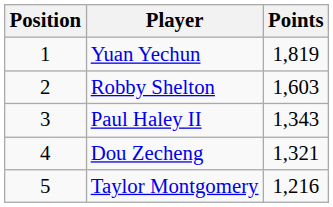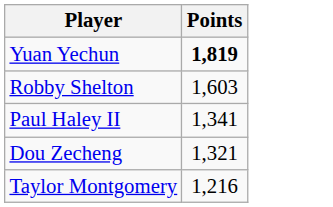- column: Position | 1 | 2 | 3 | 4 | 5
Yuan Yechun | Points: normal -> bold
Paul Haley II | Points: 1,343 -> 1,341
